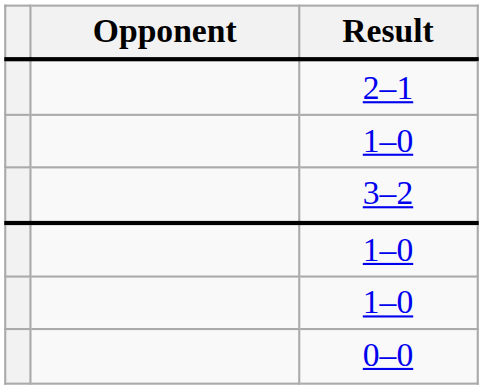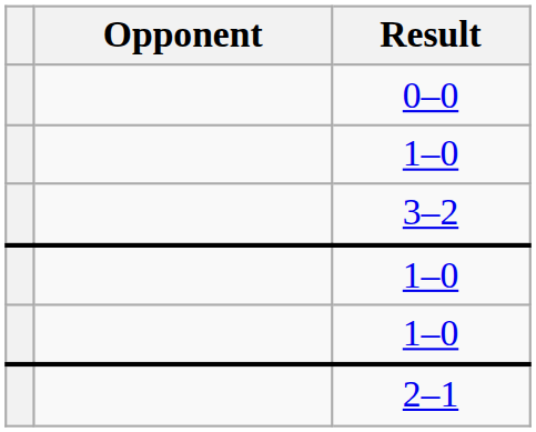rows swapped: 2–1 <-> 0–0
